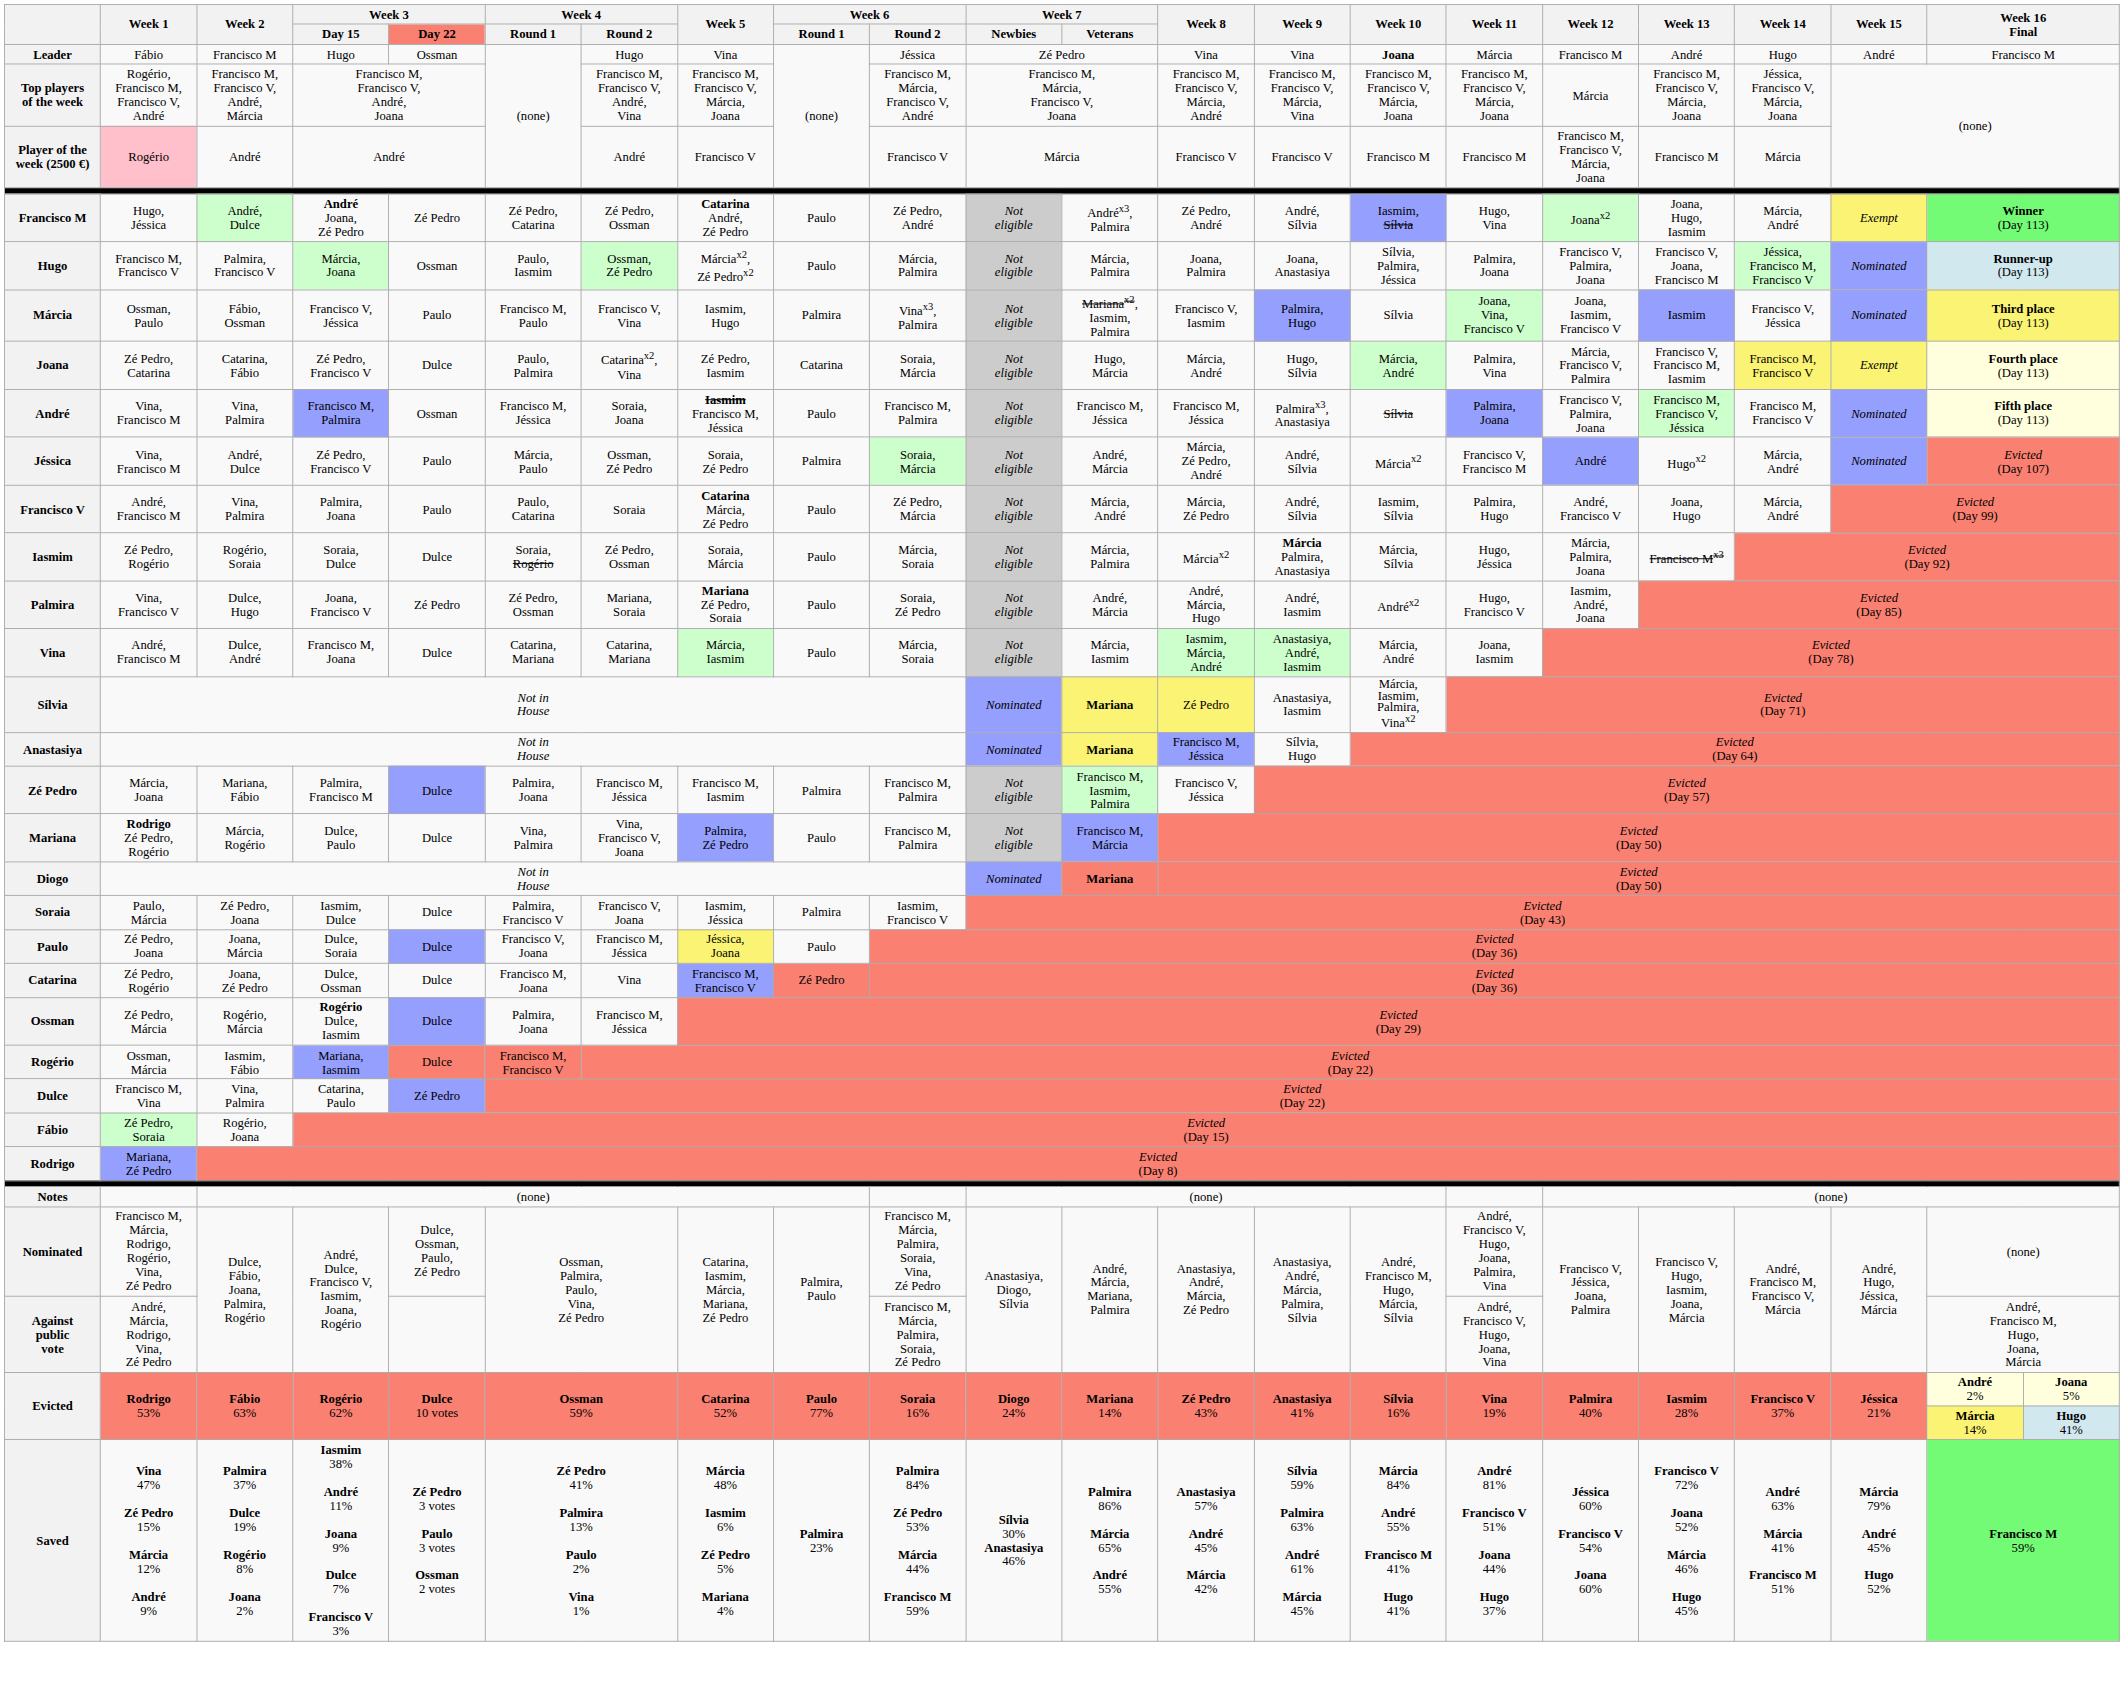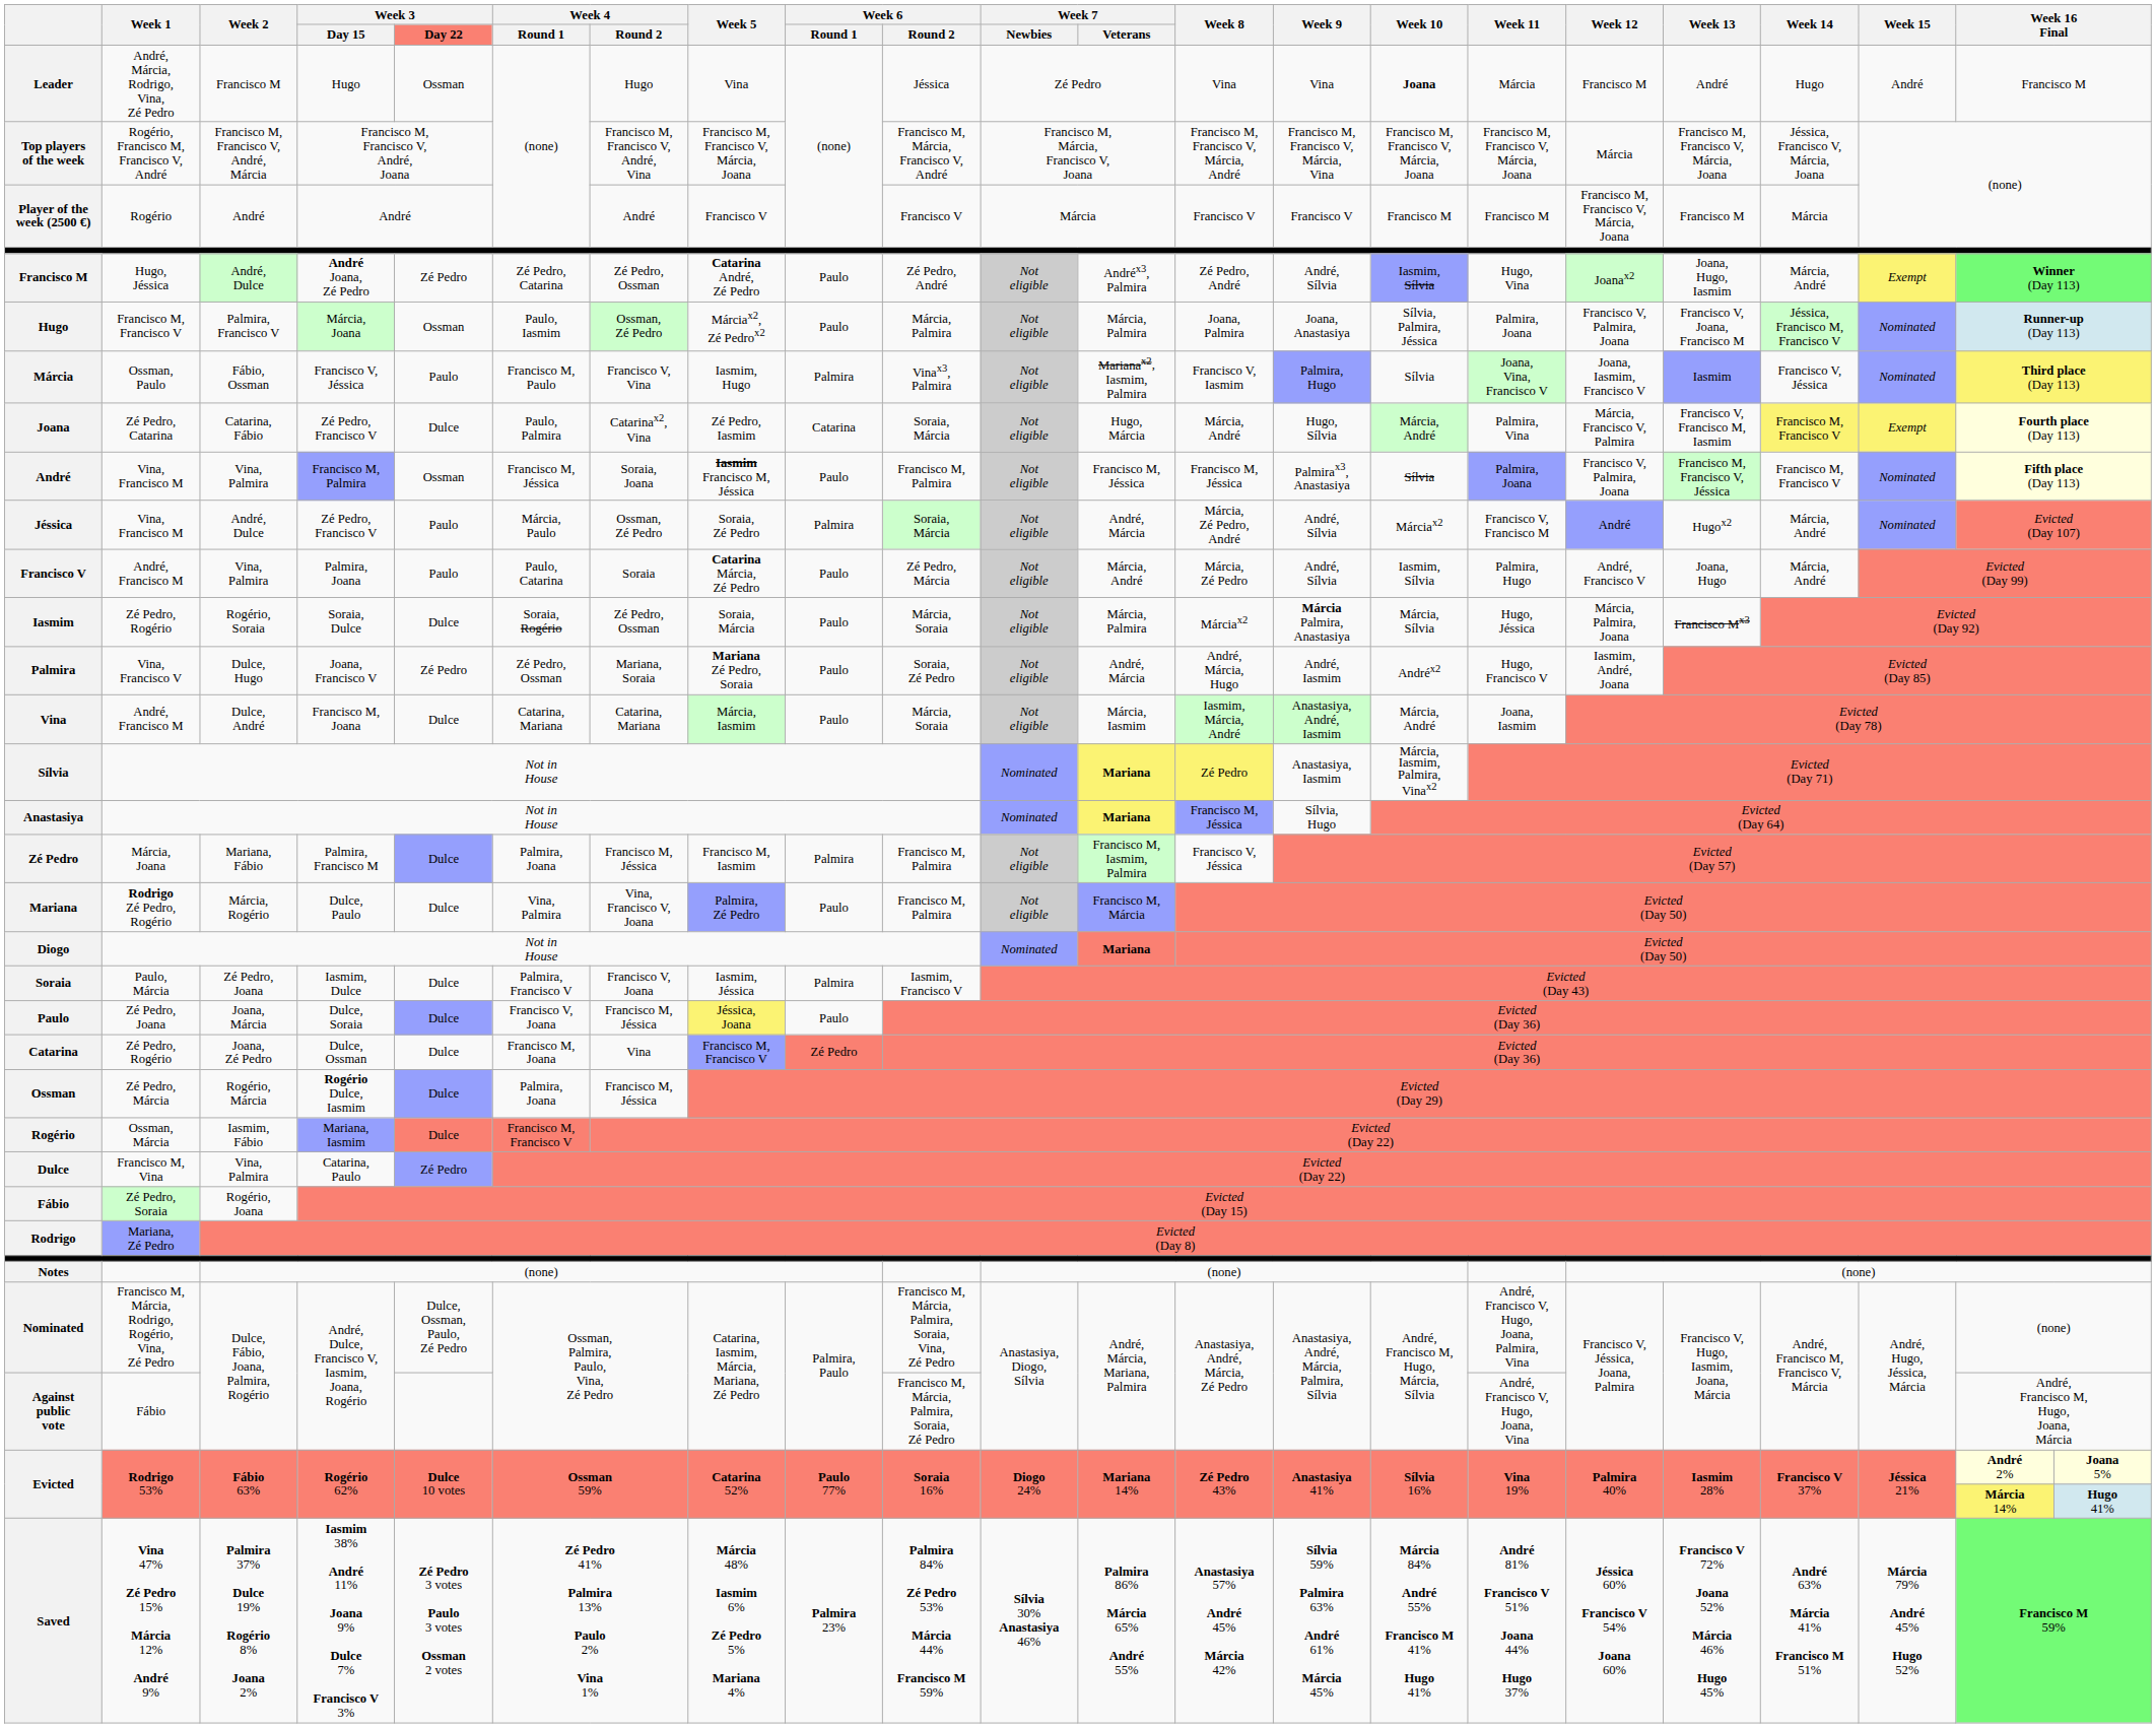Leader | Week 1: Fábio -> André, Márcia, Rodrigo, Vina, Zé Pedro
Player of the week (2500 €) | Week 1: pink background -> no background
Against public vote | Week 1: André, Márcia, Rodrigo, Vina, Zé Pedro -> Fábio
